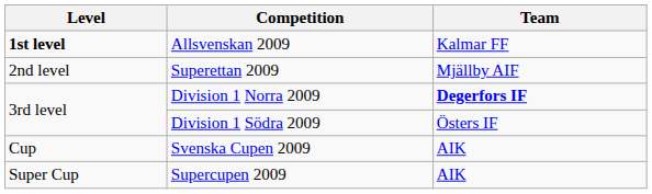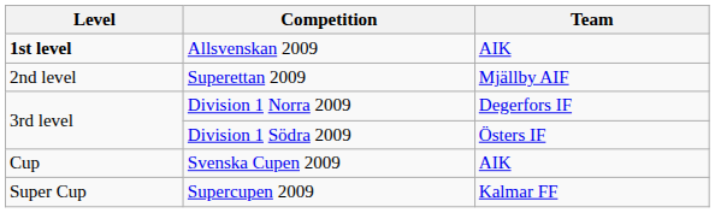Allsvenskan 2009 | Team: Kalmar FF -> AIK
Division 1 Norra 2009 | Team: bold -> normal
Supercupen 2009 | Team: AIK -> Kalmar FF
